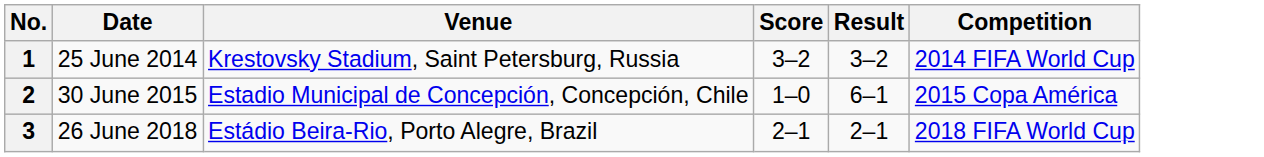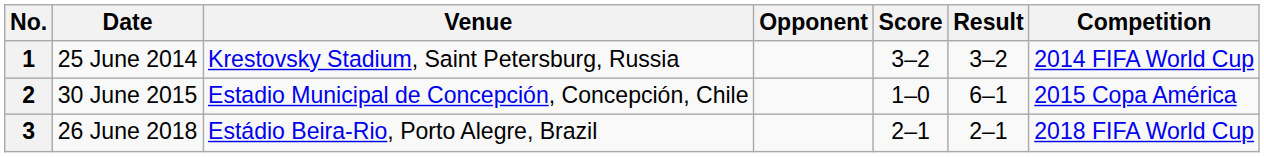+ column: Opponent
